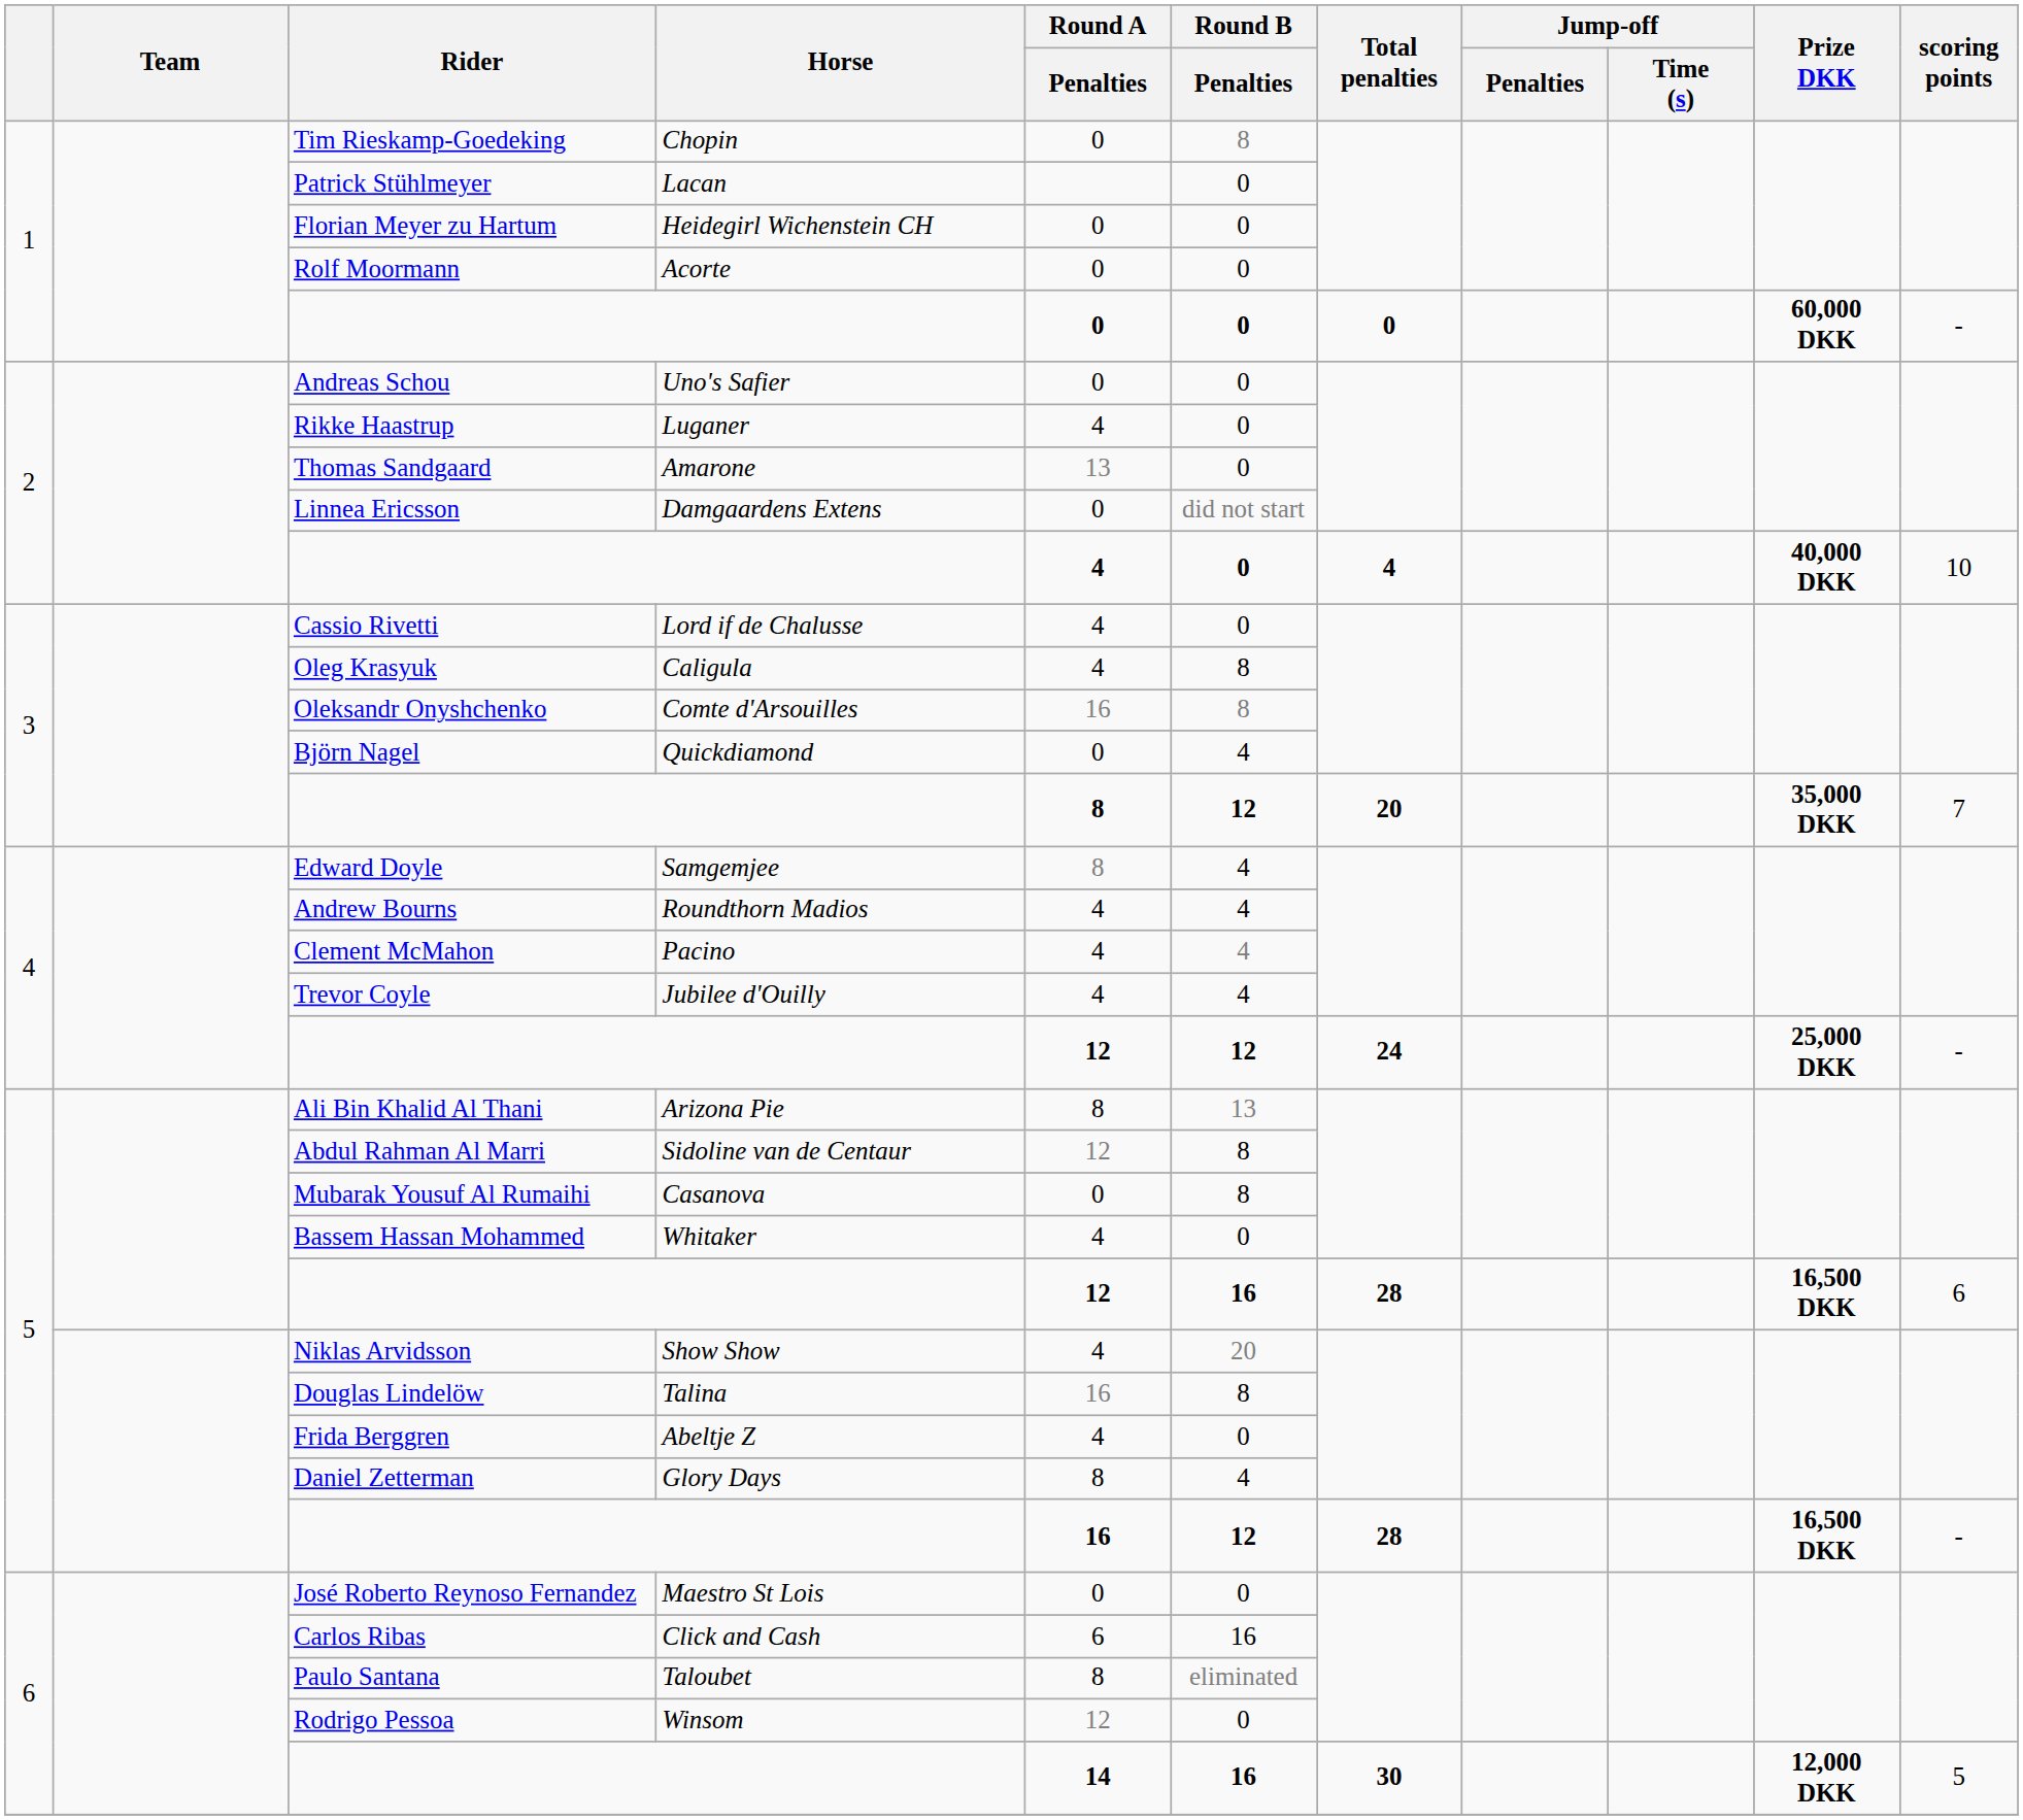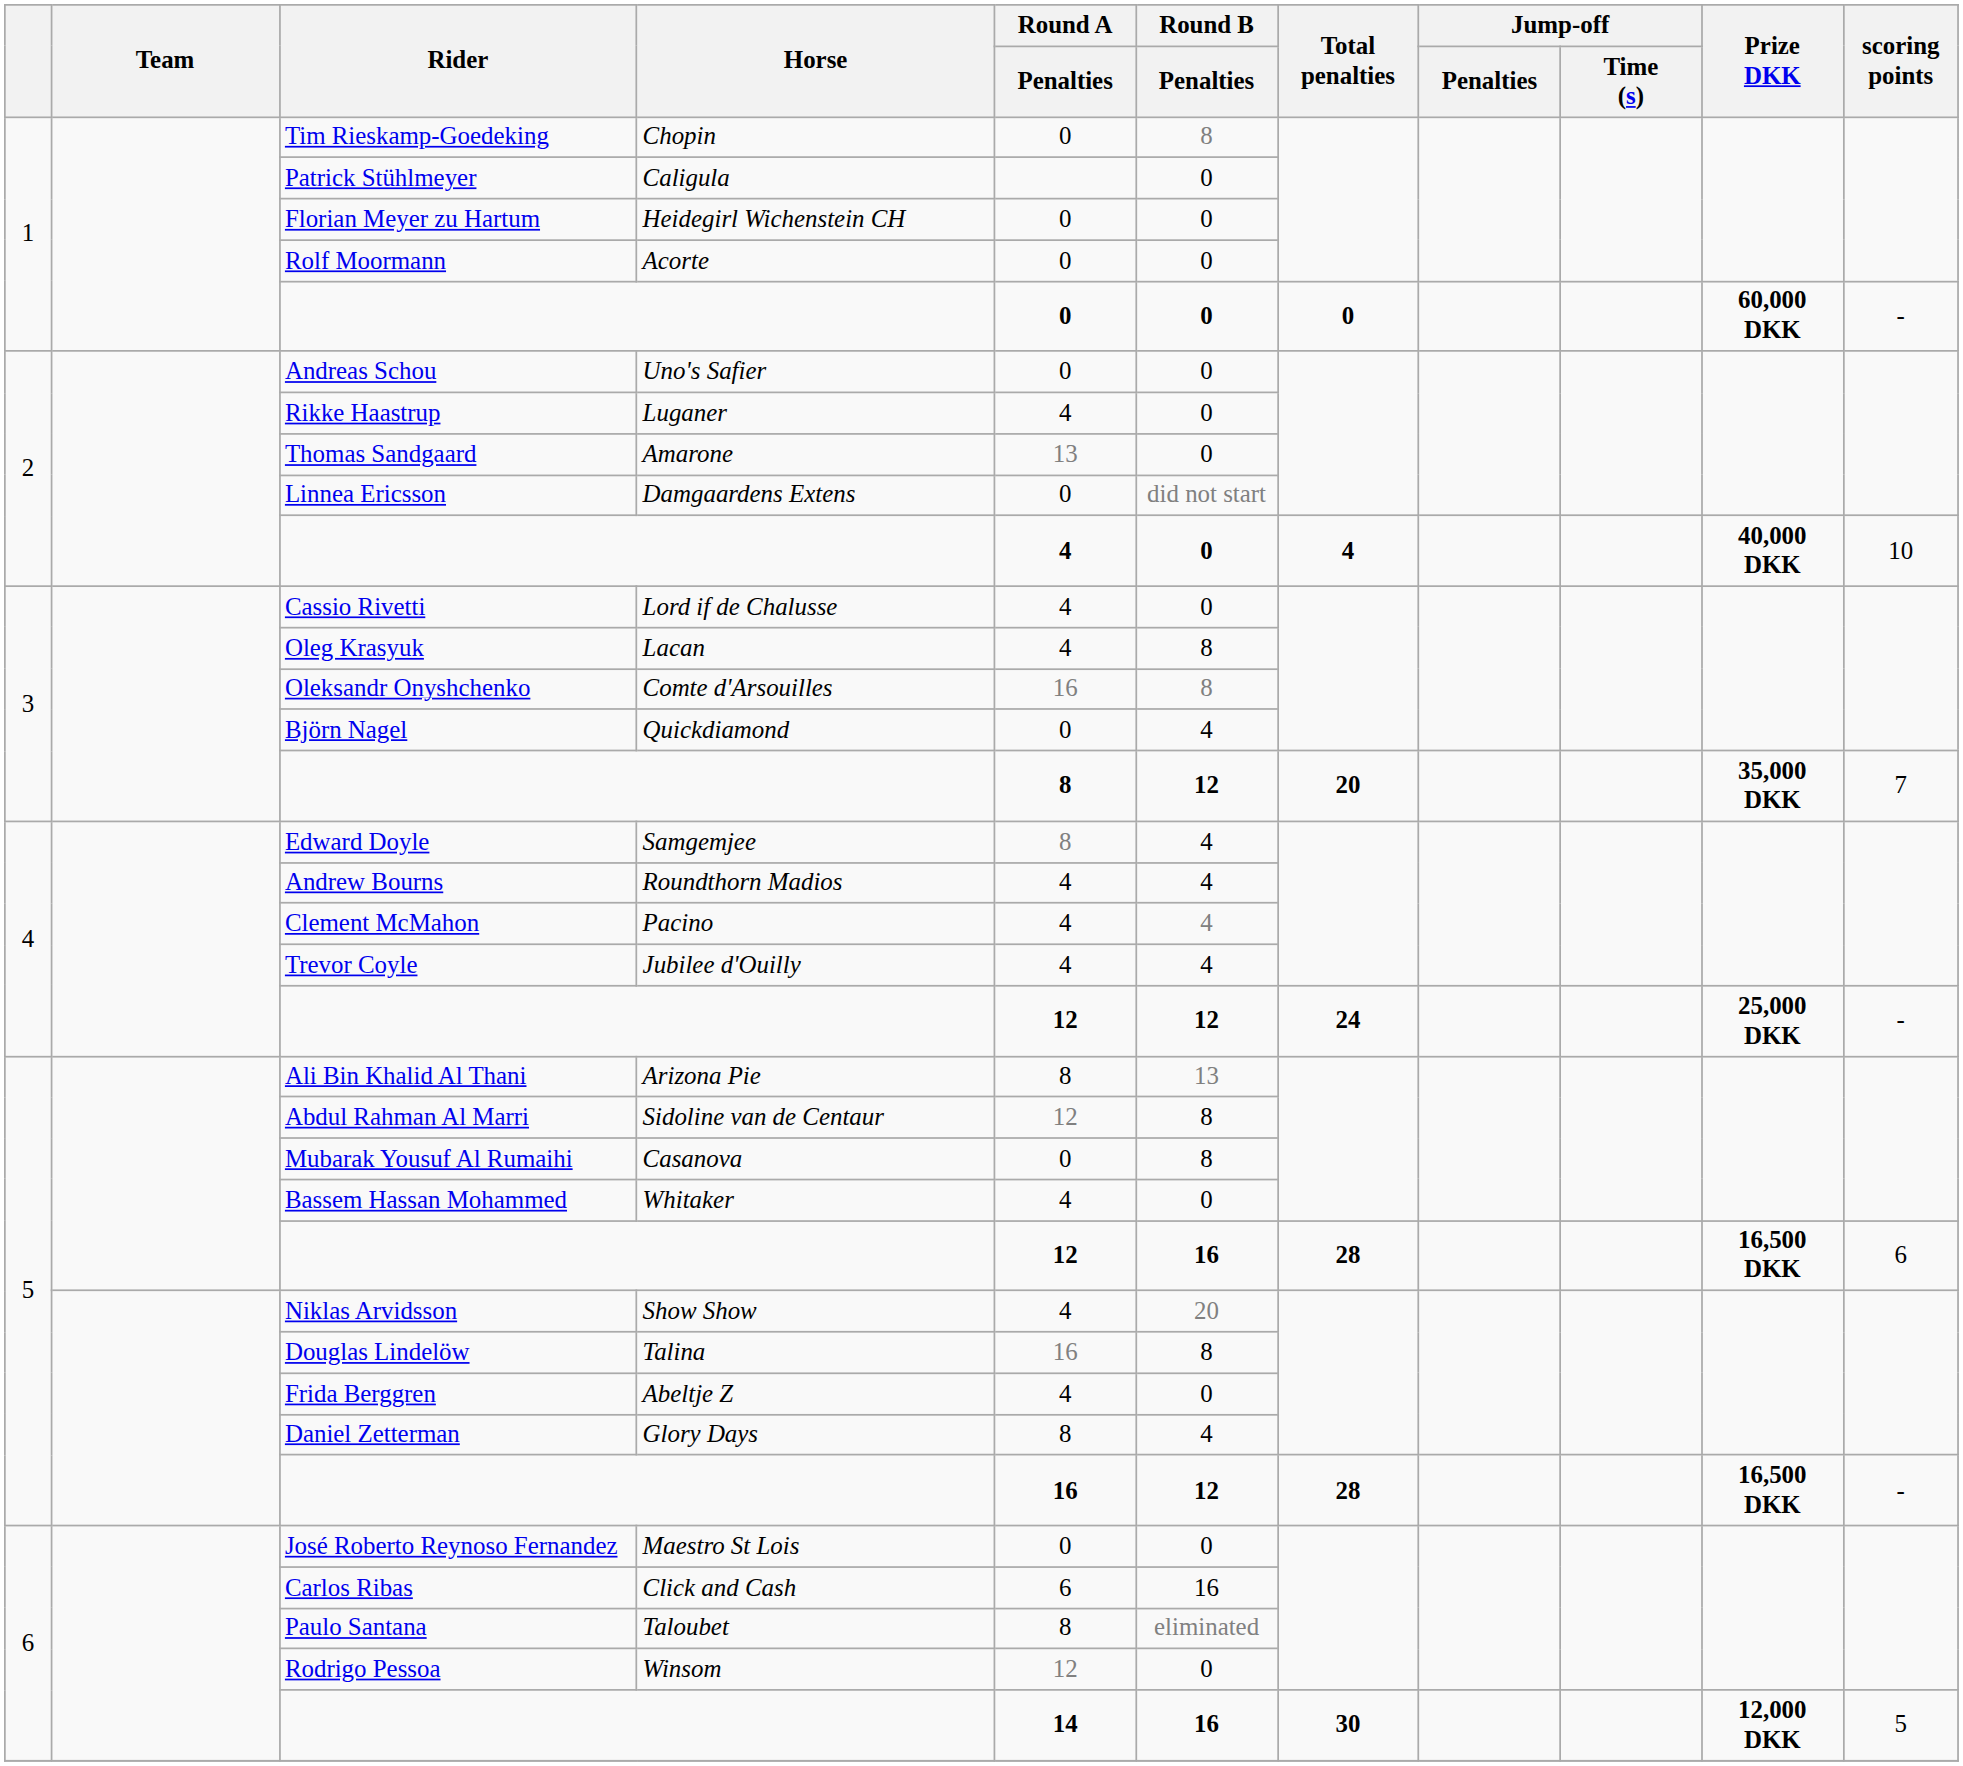Patrick Stühlmeyer | Horse: Lacan -> Caligula
Oleg Krasyuk | Horse: Caligula -> Lacan
